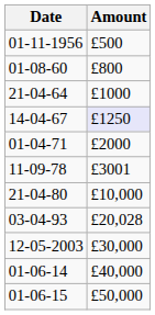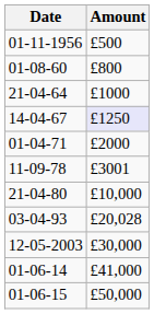01-06-14 | Amount: £40,000 -> £41,000
